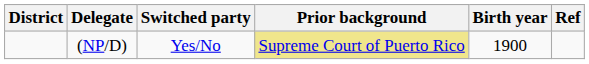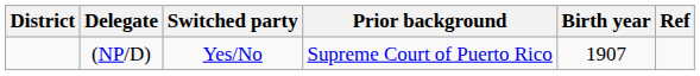(NP/D) | Prior background: khaki background -> no background
(NP/D) | Birth year: 1900 -> 1907
